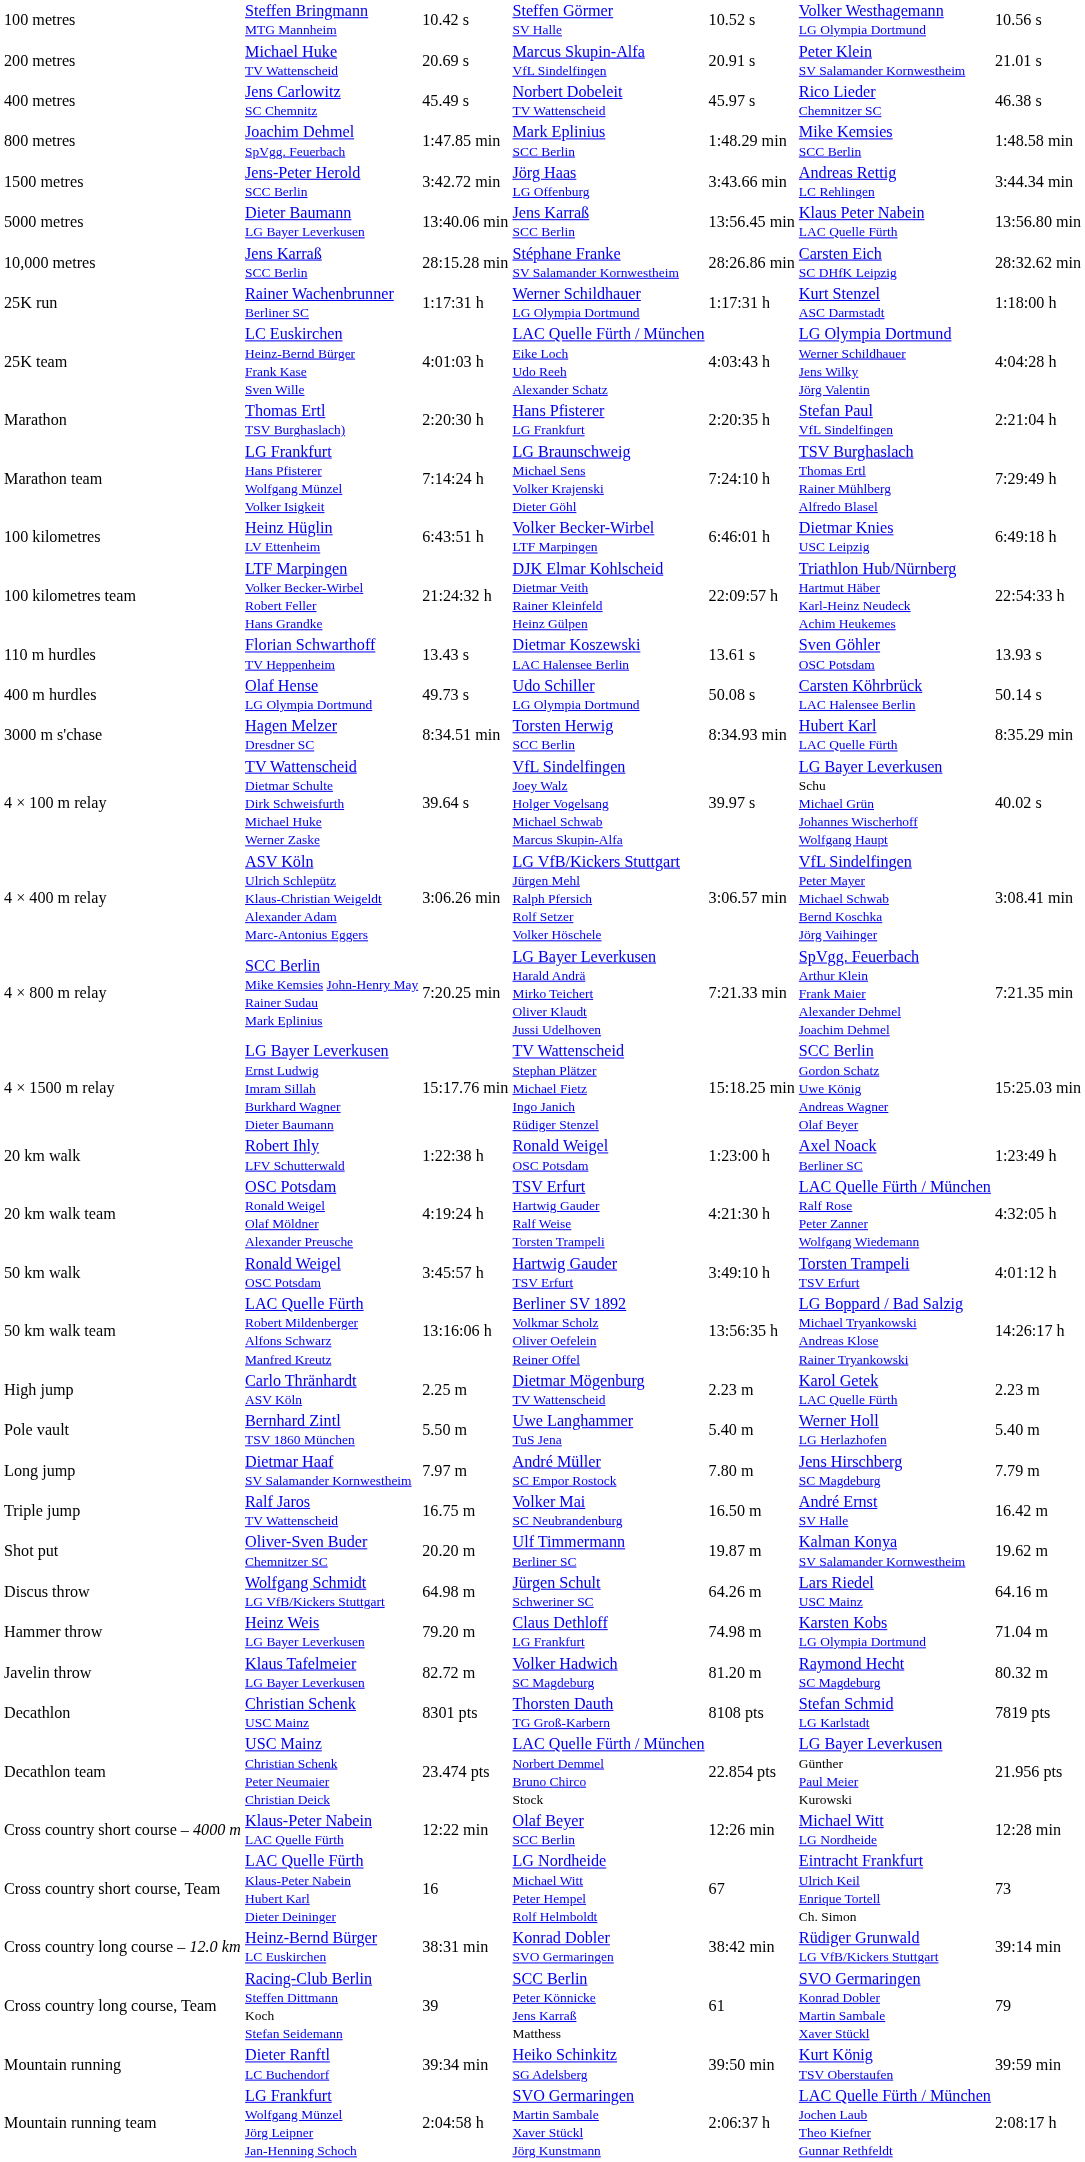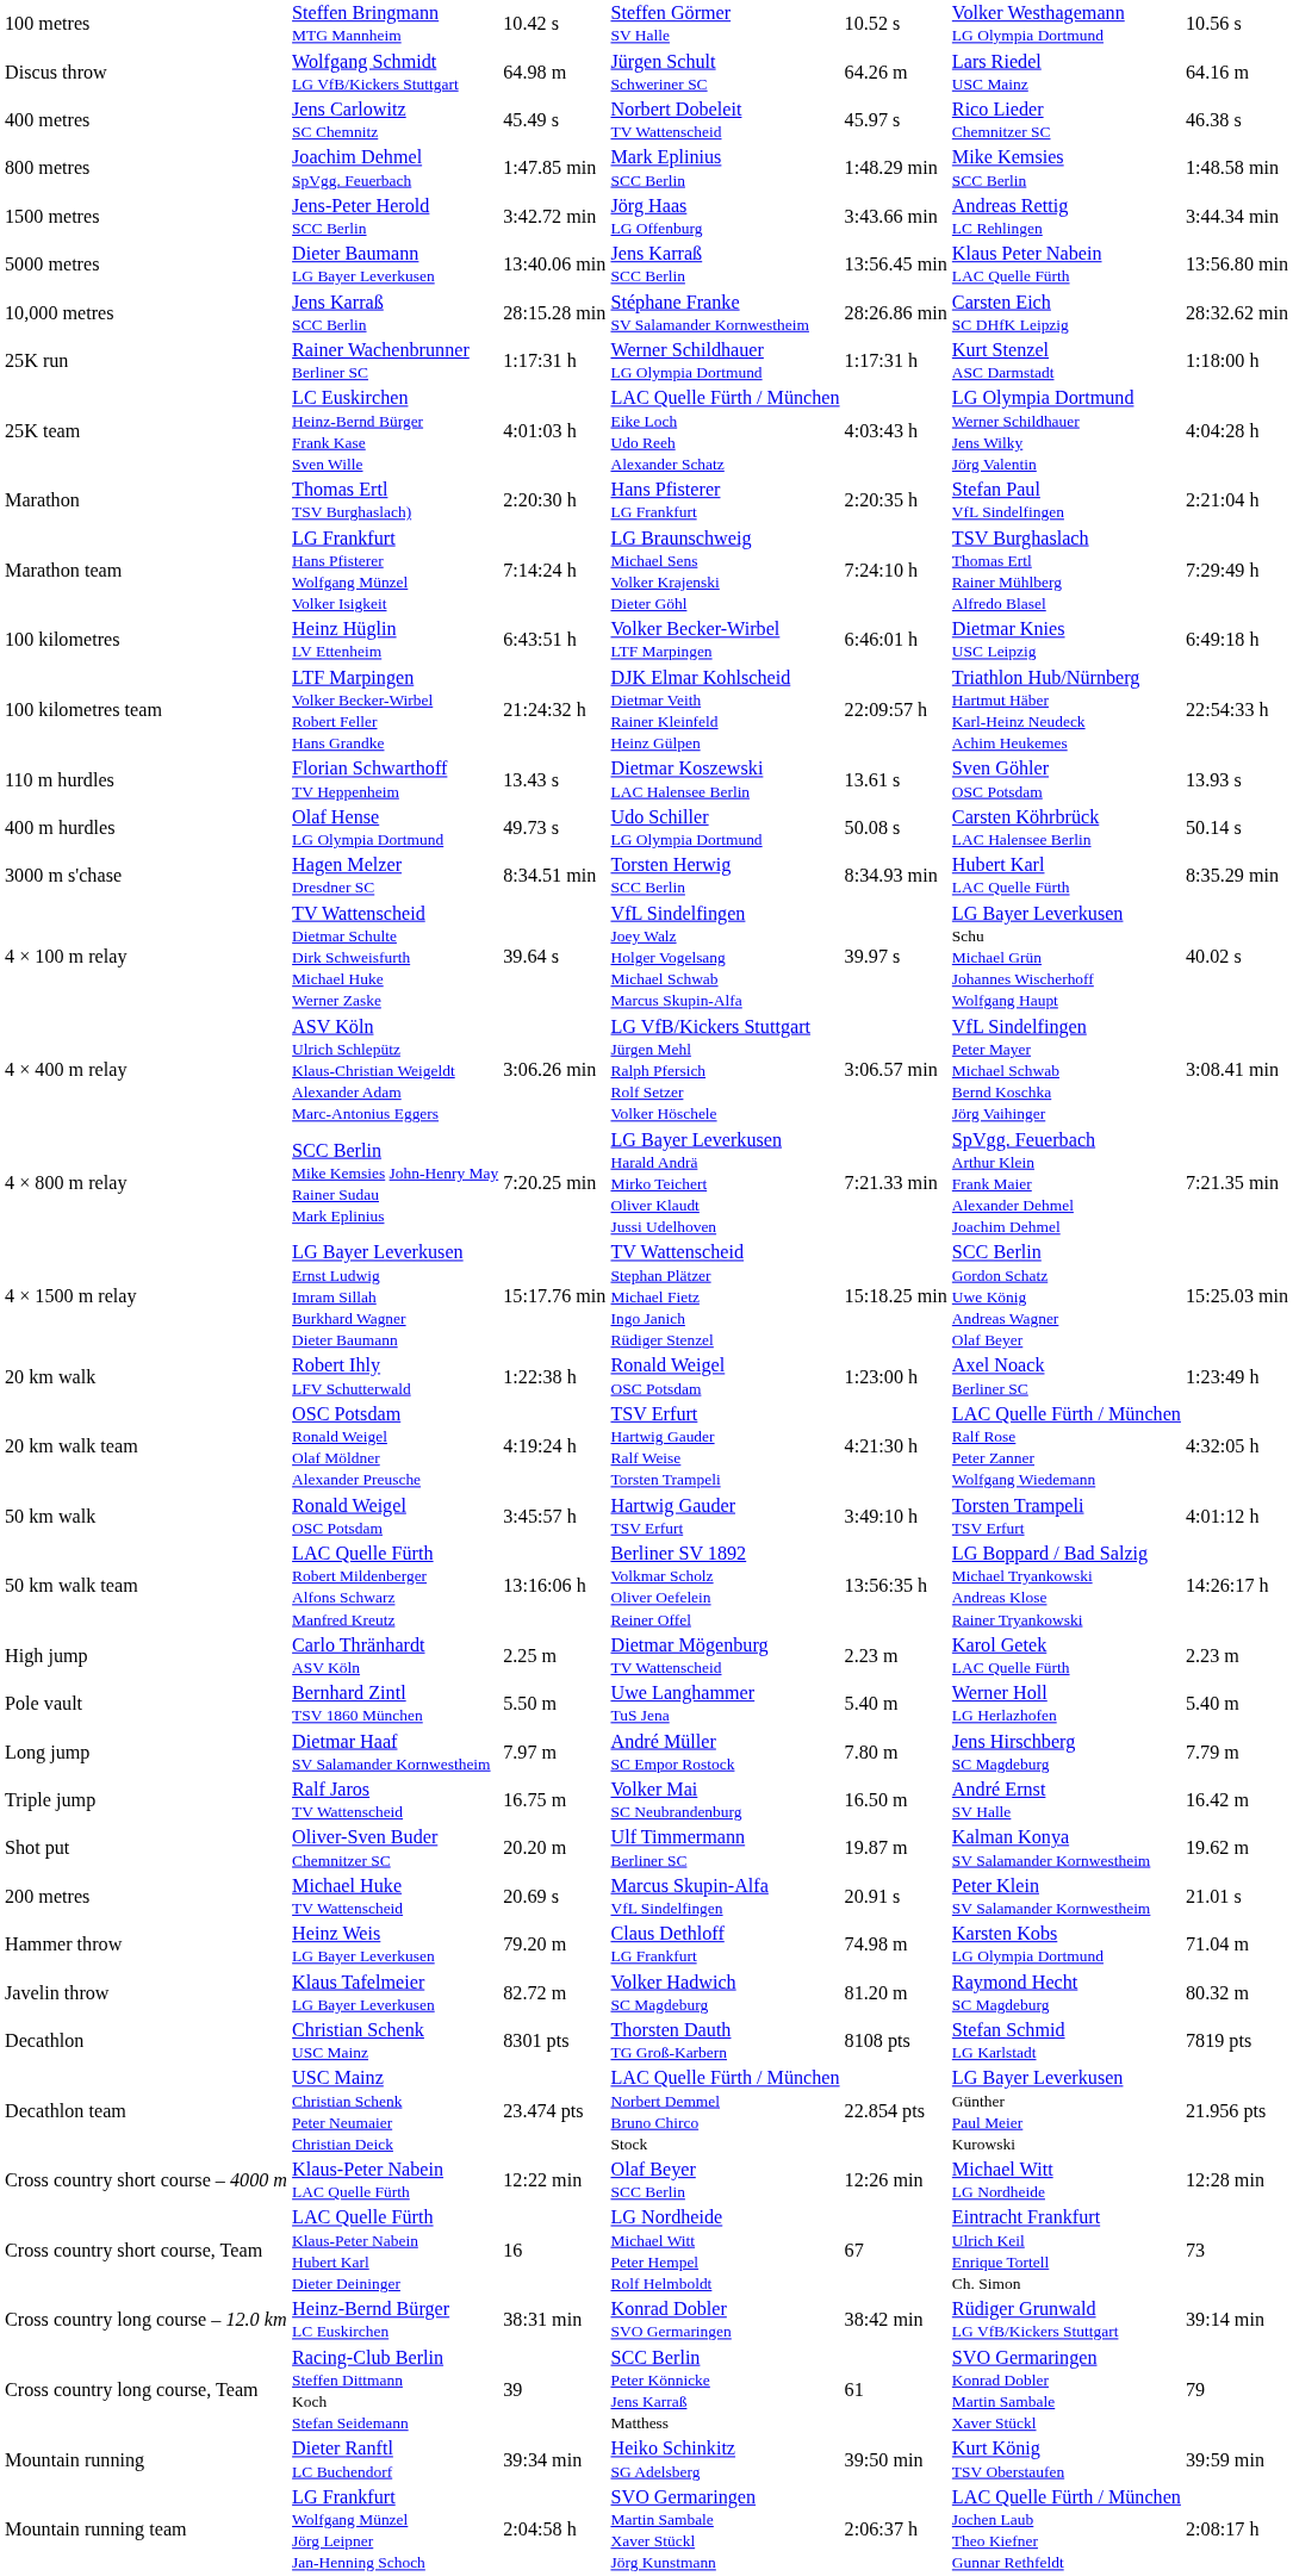rows swapped: 200 metres <-> Discus throw
